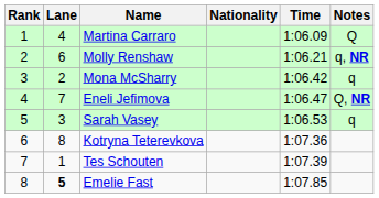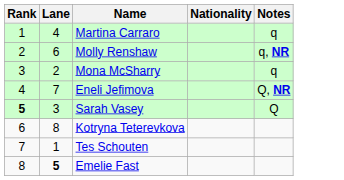- column: Time | 1:06.09 | 1:06.21 | 1:06.42 | 1:06.47 | 1:06.53 | 1:07.36 | 1:07.39 | 1:07.85
Martina Carraro | Notes: Q -> q
Sarah Vasey | Rank: normal -> bold
Sarah Vasey | Notes: q -> Q
